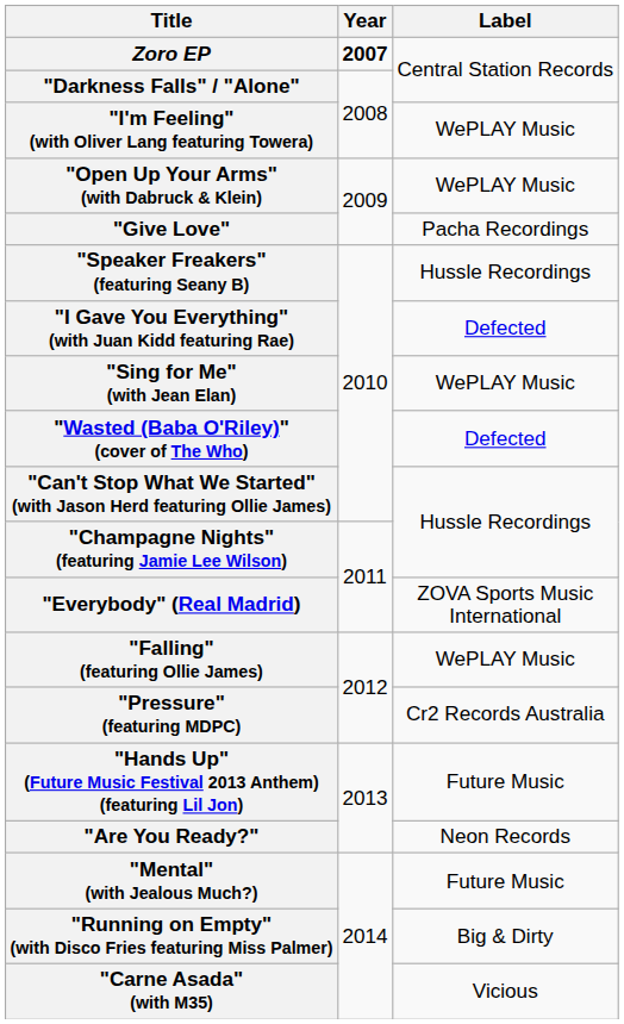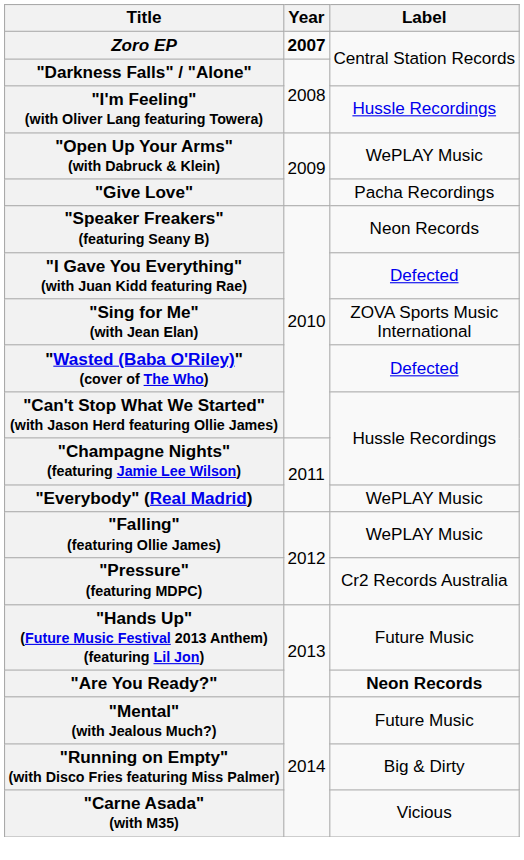"I'm Feeling" (with Oliver Lang featuring Towera) | Label: WePLAY Music -> Hussle Recordings
"Speaker Freakers" (featuring Seany B) | Label: Hussle Recordings -> Neon Records
"Sing for Me" (with Jean Elan) | Label: WePLAY Music -> ZOVA Sports Music International
"Everybody" (Real Madrid) | Label: ZOVA Sports Music International -> WePLAY Music
"Are You Ready?" | Label: normal -> bold
